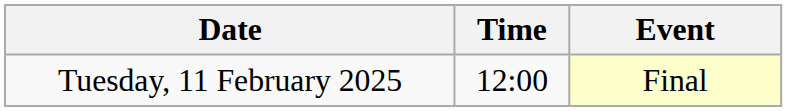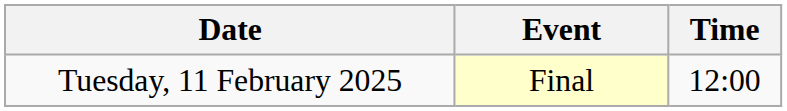columns swapped: Time <-> Event
